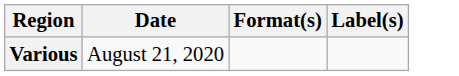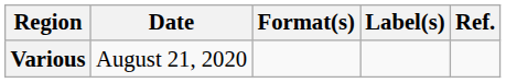+ column: Ref.
